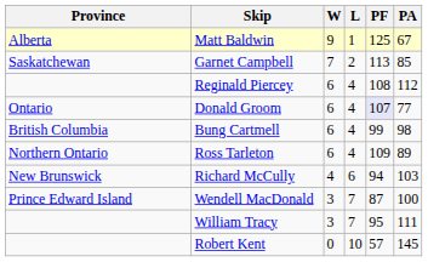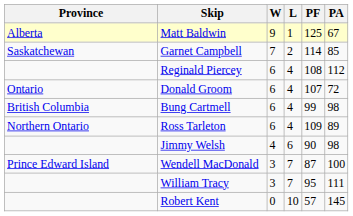Garnet Campbell | PF: 113 -> 114
Donald Groom | PF: lavender background -> no background
Donald Groom | PA: 77 -> 72
- row: New Brunswick | Richard McCully | 4 | 6 | 94 | 103
+ row: Jimmy Welsh | 4 | 6 | 90 | 98
